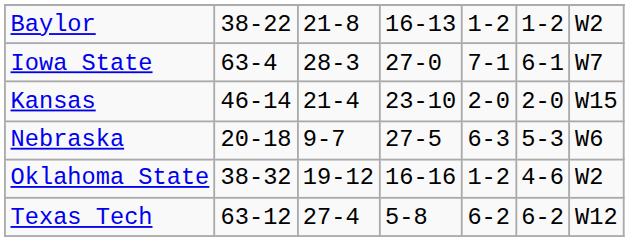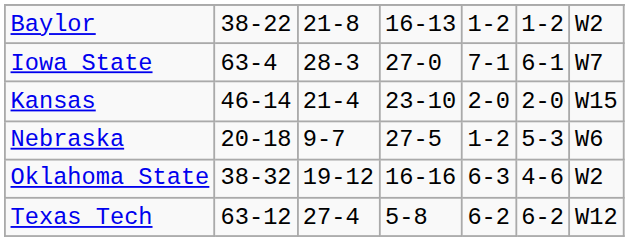Nebraska | column 5: 6-3 -> 1-2
Oklahoma State | column 5: 1-2 -> 6-3
